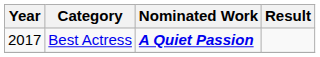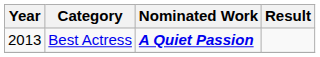Best Actress | Year: 2017 -> 2013
